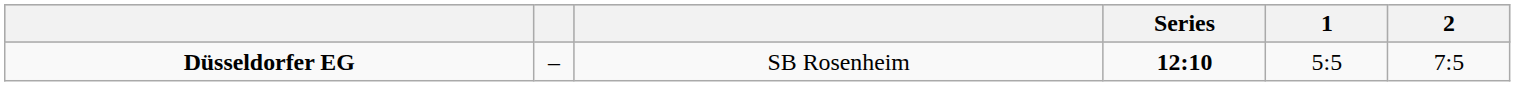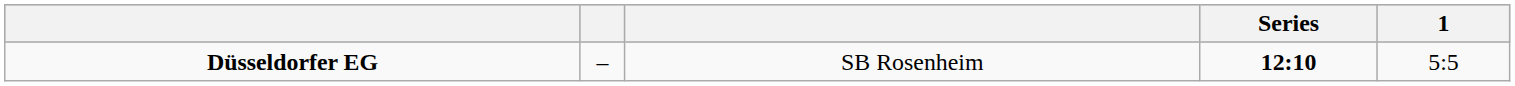- column: 2 | 7:5
